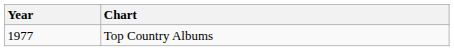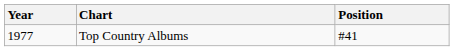+ column: Position | #41
